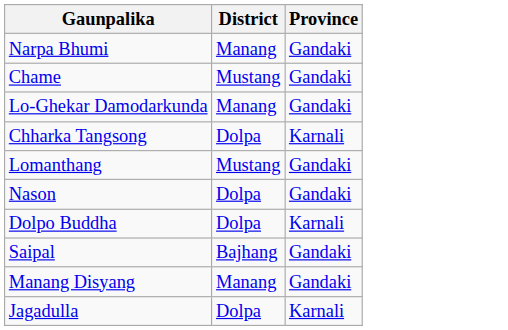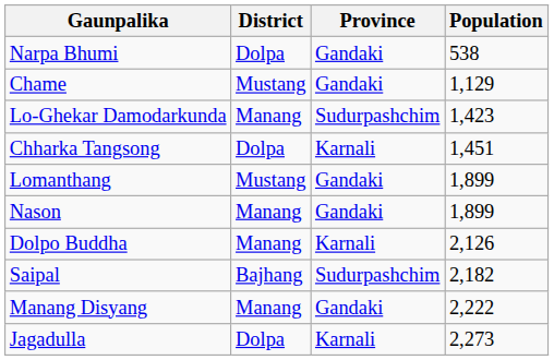+ column: Population | 538 | 1,129 | 1,423 | 1,451 | 1,899 | 1,899 | 2,126 | 2,182 | 2,222 | 2,273
Narpa Bhumi | District: Manang -> Dolpa
Lo-Ghekar Damodarkunda | Province: Gandaki -> Sudurpashchim
Nason | District: Dolpa -> Manang
Dolpo Buddha | District: Dolpa -> Manang
Saipal | Province: Gandaki -> Sudurpashchim
